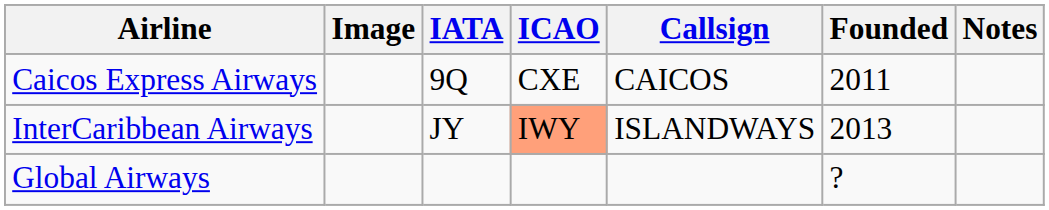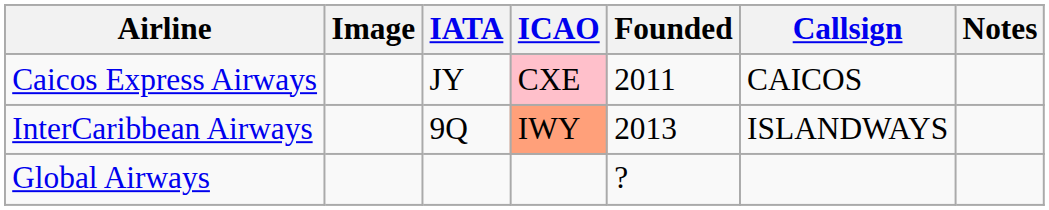columns swapped: Callsign <-> Founded
Caicos Express Airways | IATA: 9Q -> JY
Caicos Express Airways | ICAO: no background -> pink background
InterCaribbean Airways | IATA: JY -> 9Q
